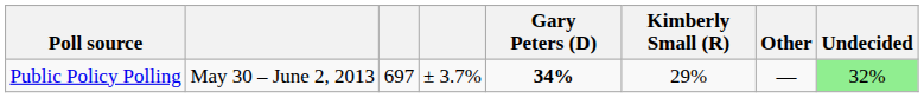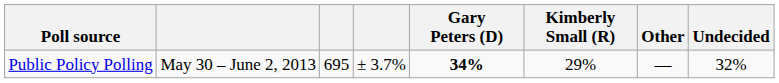Public Policy Polling | column 3: 697 -> 695
Public Policy Polling | Undecided: lightgreen background -> no background
